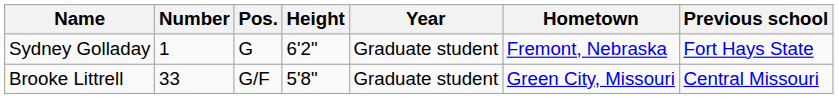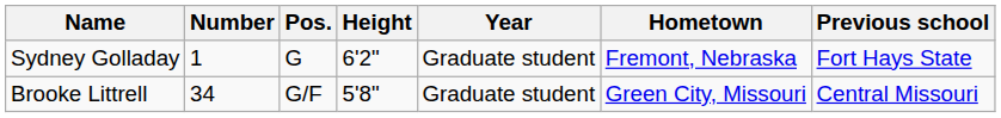Brooke Littrell | Number: 33 -> 34
